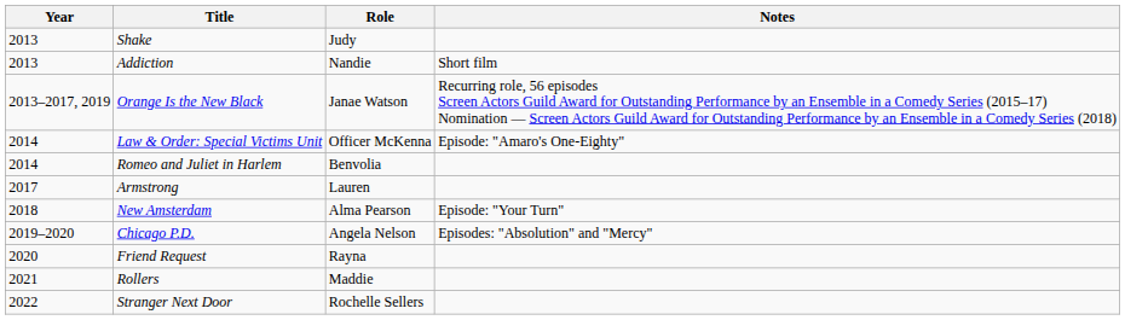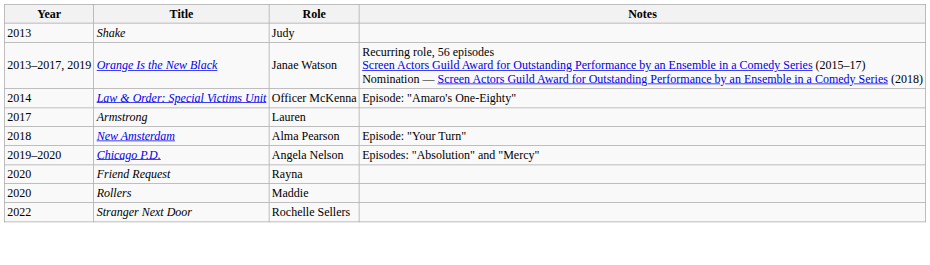- row: 2013 | Addiction | Nandie | Short film
- row: 2014 | Romeo and Juliet in Harlem | Benvolia
Rollers | Year: 2021 -> 2020
